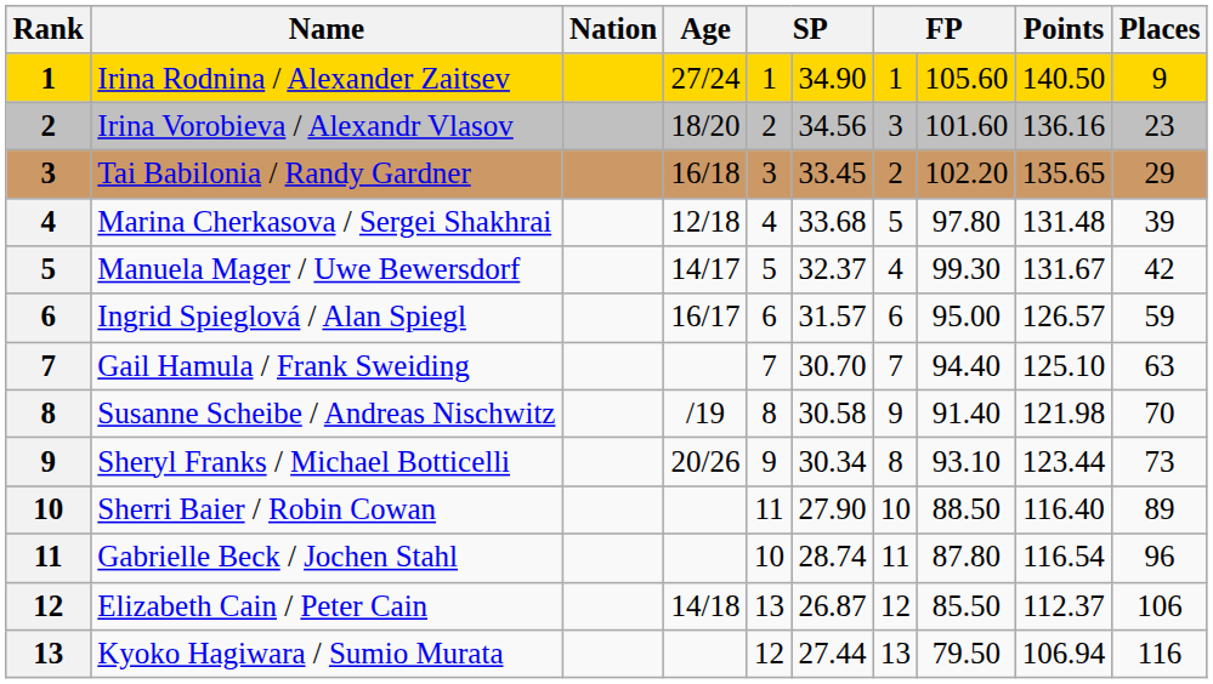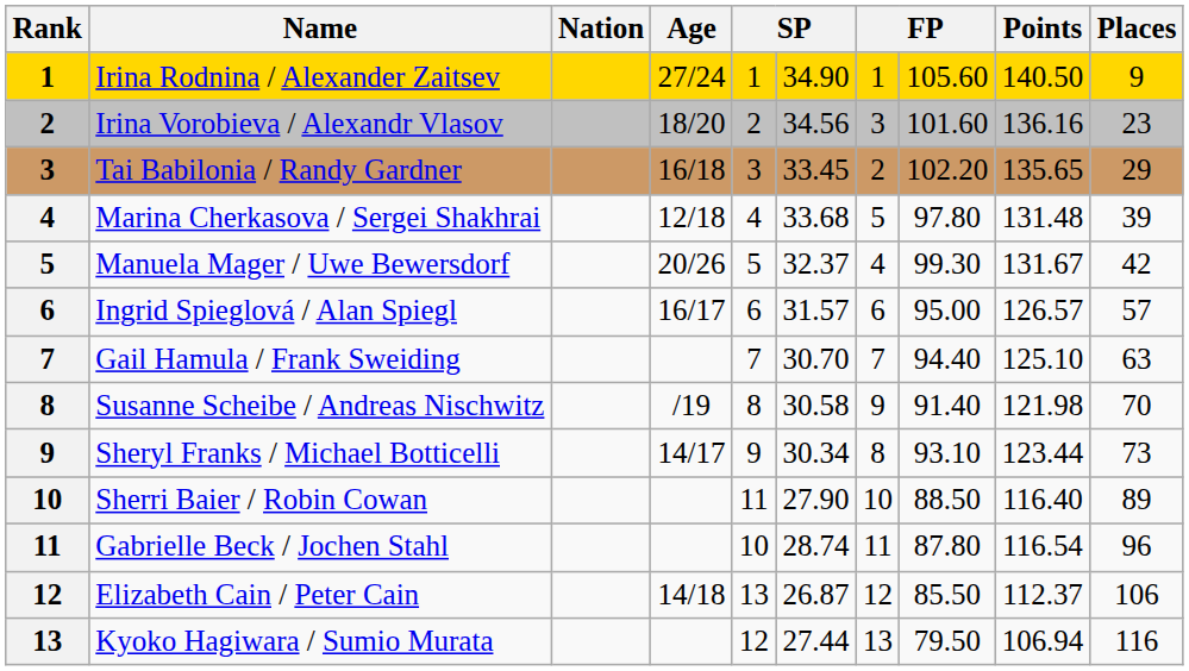Manuela Mager / Uwe Bewersdorf | Age: 14/17 -> 20/26
Ingrid Spieglová / Alan Spiegl | Places: 59 -> 57
Sheryl Franks / Michael Botticelli | Age: 20/26 -> 14/17
